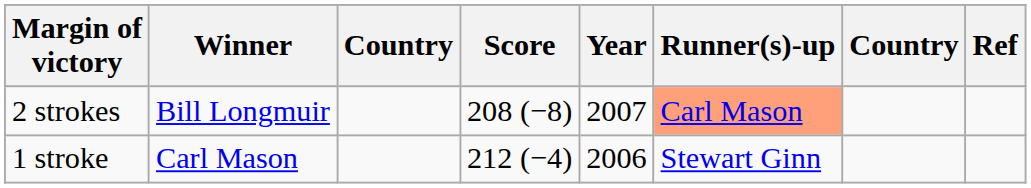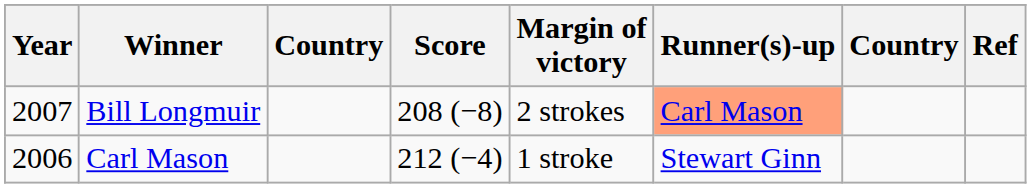columns swapped: Year <-> Margin of victory
